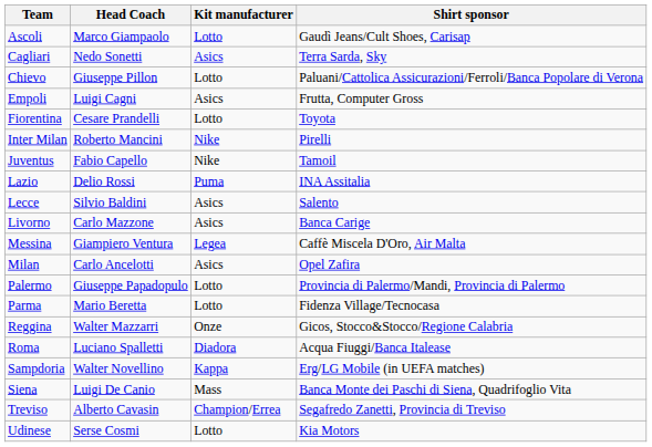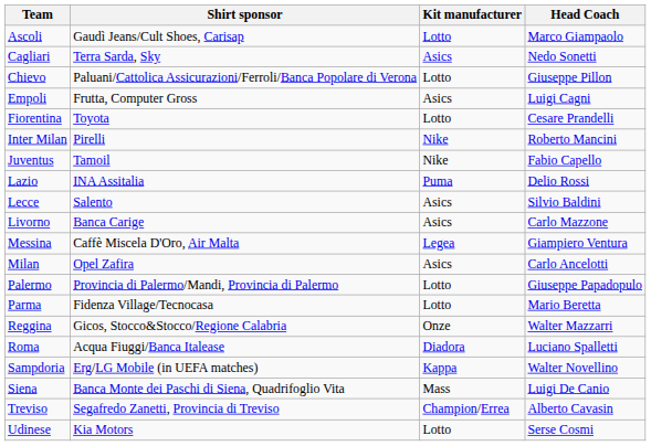columns swapped: Head Coach <-> Shirt sponsor
